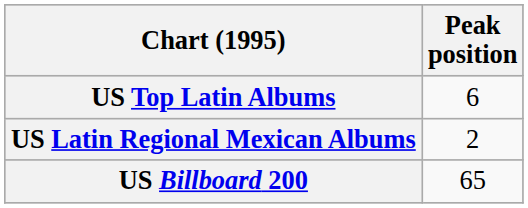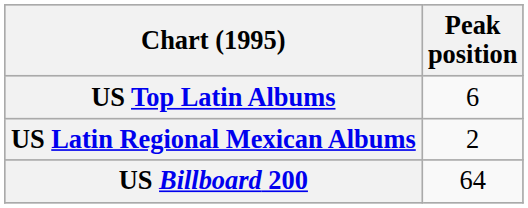US Billboard 200 | Peak position: 65 -> 64
